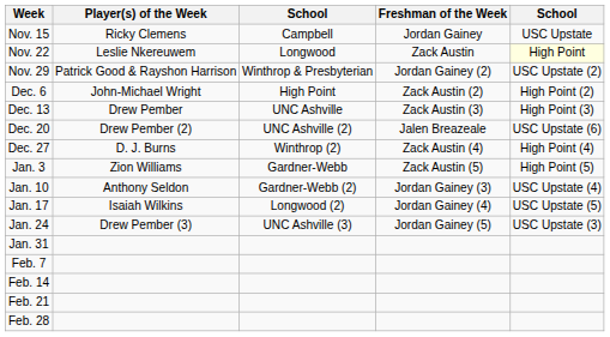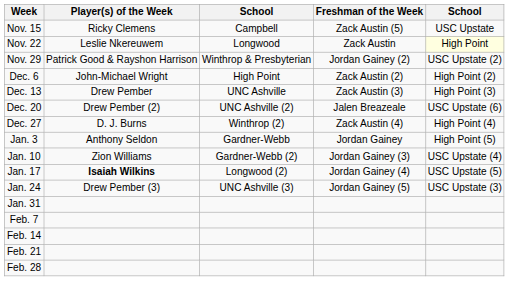Nov. 15 | Freshman of the Week: Jordan Gainey -> Zack Austin (5)
Jan. 3 | Player(s) of the Week: Zion Williams -> Anthony Seldon
Jan. 3 | Freshman of the Week: Zack Austin (5) -> Jordan Gainey
Jan. 10 | Player(s) of the Week: Anthony Seldon -> Zion Williams
Jan. 17 | Player(s) of the Week: normal -> bold
